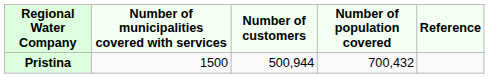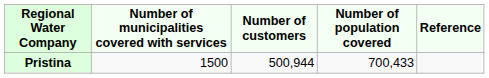Pristina | Number of population covered: 700,432 -> 700,433
